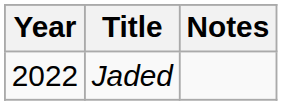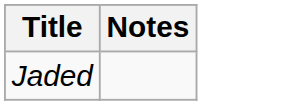- column: Year | 2022
